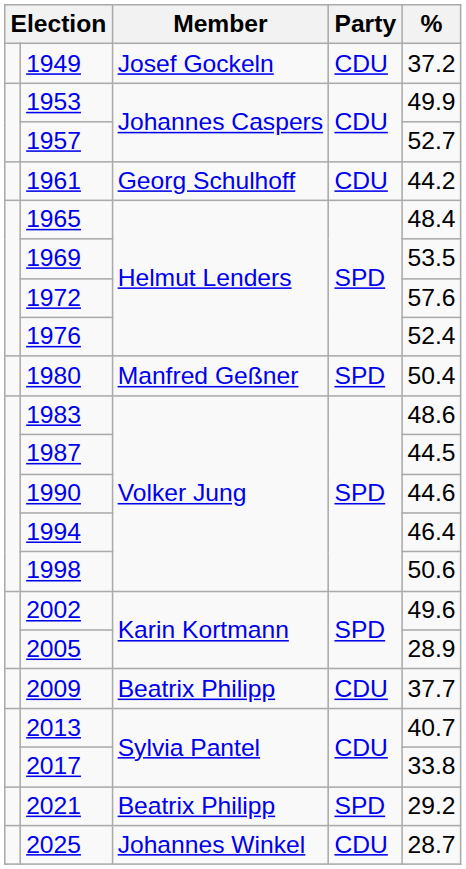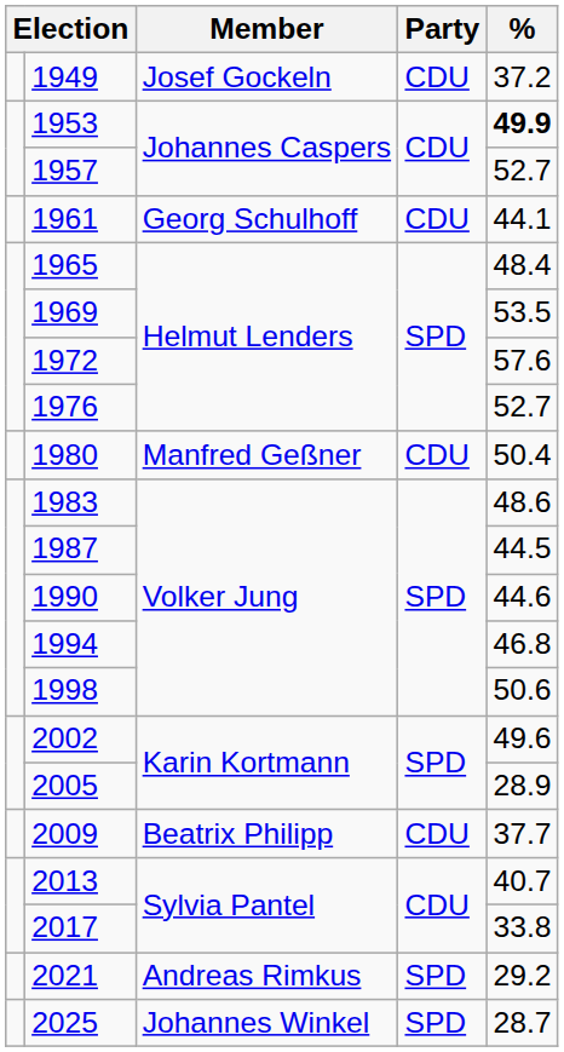1953 | %: normal -> bold
1961 | %: 44.2 -> 44.1
1976 | %: 52.4 -> 52.7
1980 | Party: SPD -> CDU
1994 | %: 46.4 -> 46.8
2021 | Member: Beatrix Philipp -> Andreas Rimkus
2025 | Party: CDU -> SPD
